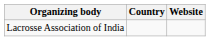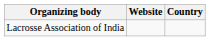columns swapped: Country <-> Website
